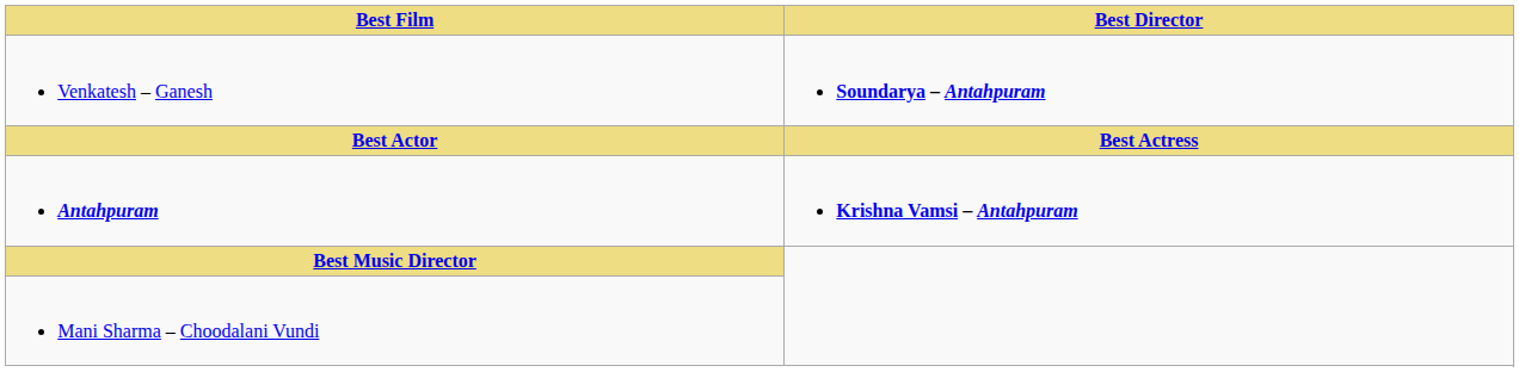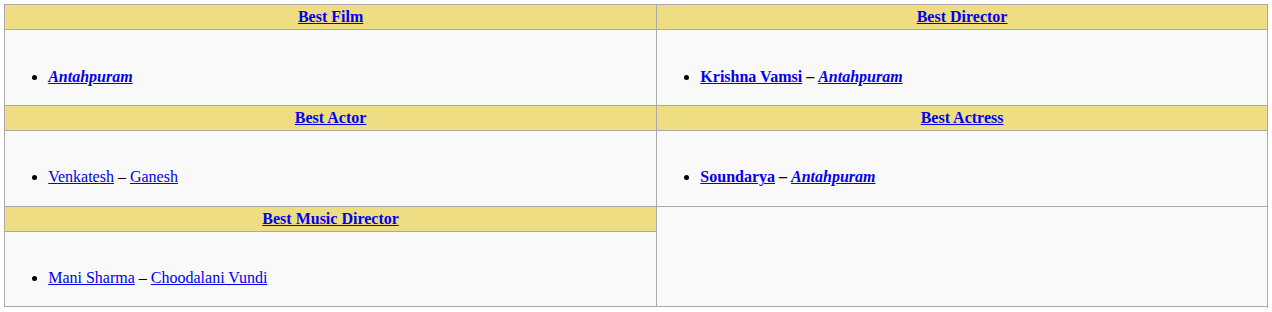rows swapped: Antahpuram <-> Venkatesh – Ganesh
